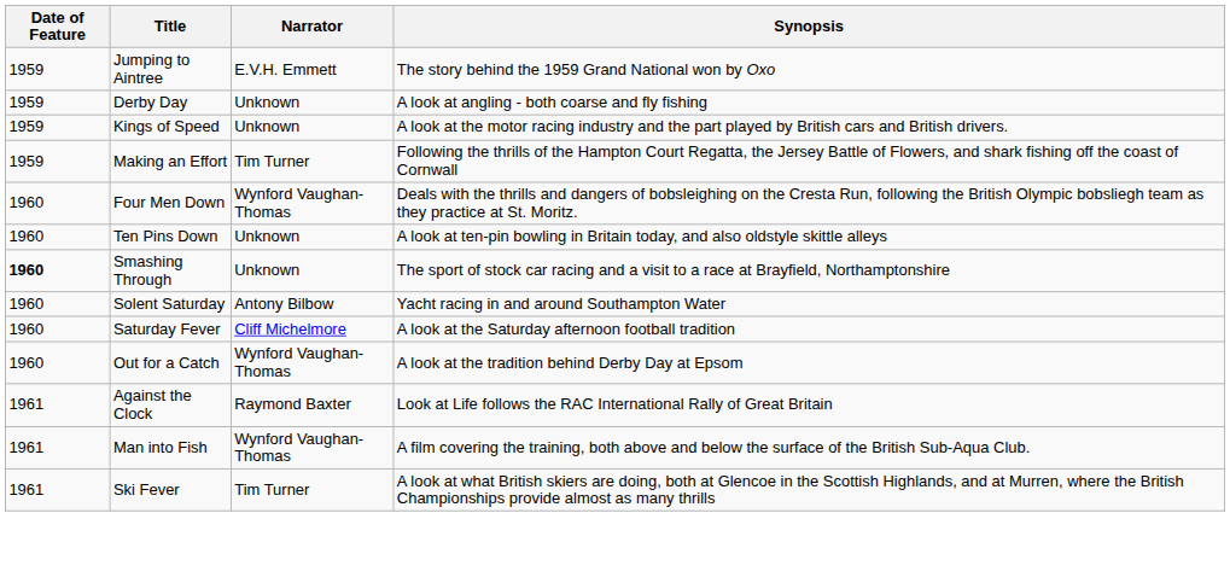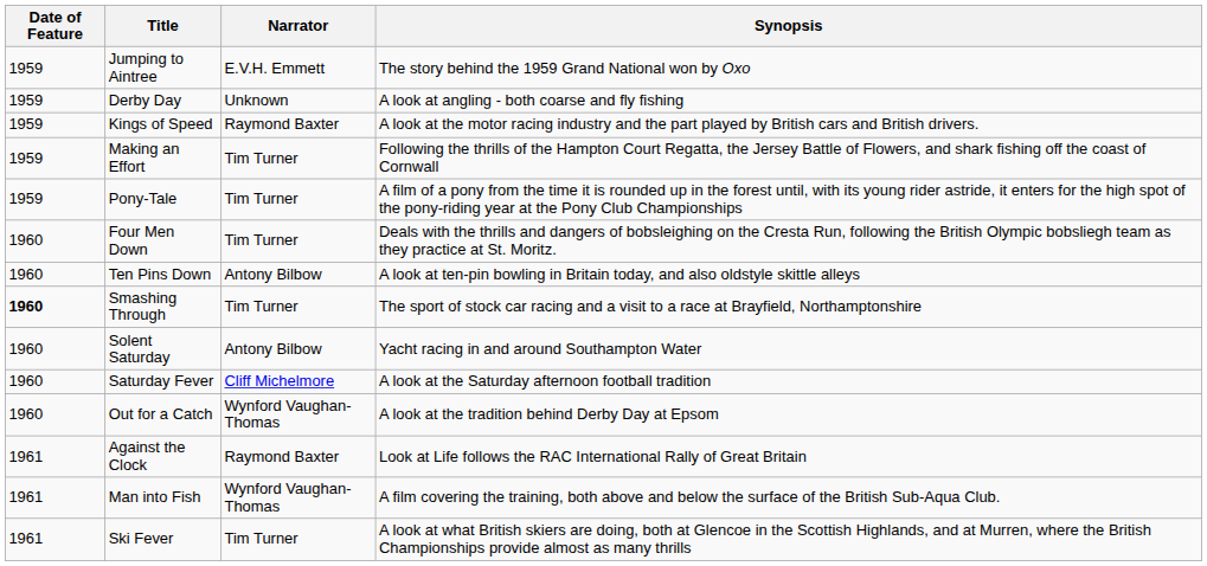Kings of Speed | Narrator: Unknown -> Raymond Baxter
+ row: 1959 | Pony-Tale | Tim Turner | A film of a pony from the time it is rounded up in the forest until, with its young rider astride, it enters for the high spot of the pony-riding year at the Pony Club Championships
Four Men Down | Narrator: Wynford Vaughan-Thomas -> Tim Turner
Ten Pins Down | Narrator: Unknown -> Antony Bilbow
Smashing Through | Narrator: Unknown -> Tim Turner
